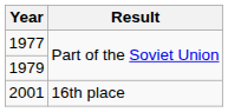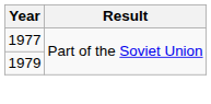- row: 2001 | 16th place
